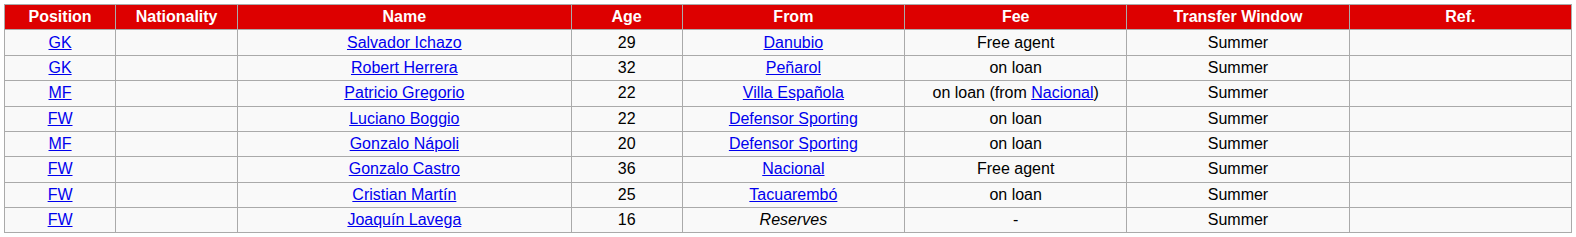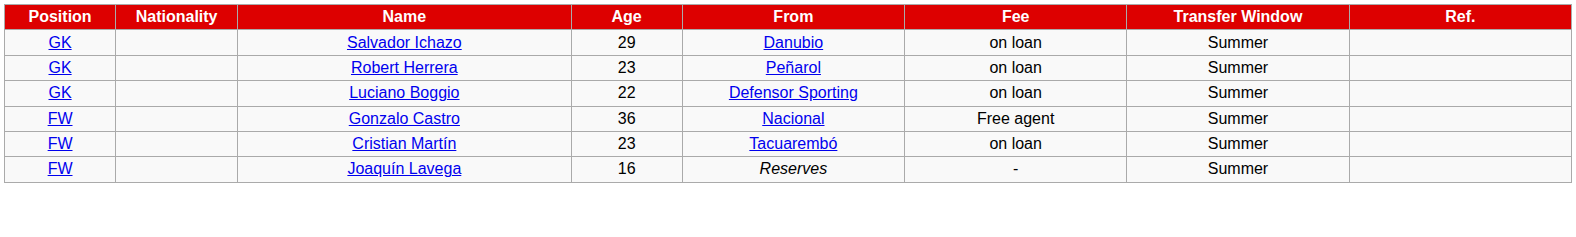Salvador Ichazo | Fee: Free agent -> on loan
Robert Herrera | Age: 32 -> 23
- row: MF | Patricio Gregorio | 22 | Villa Española | on loan (from Nacional) | Summer
Luciano Boggio | Position: FW -> GK
- row: MF | Gonzalo Nápoli | 20 | Defensor Sporting | on loan | Summer
Cristian Martín | Age: 25 -> 23
